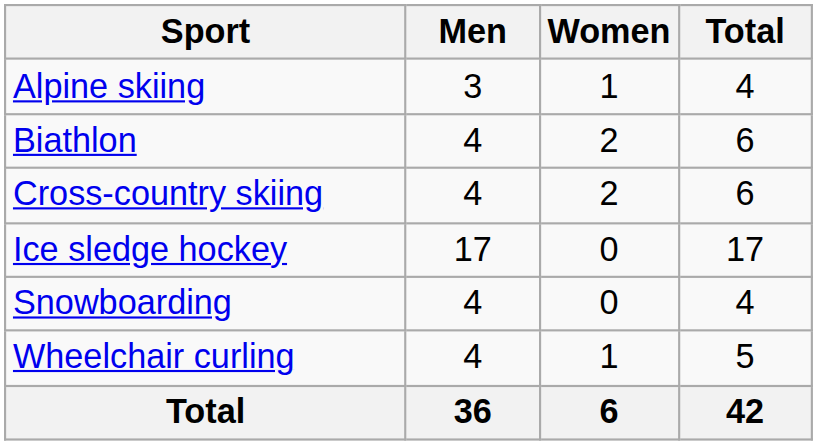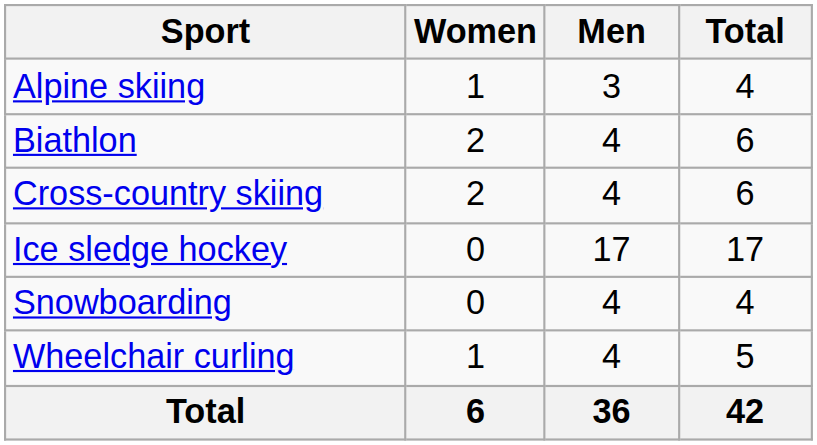columns swapped: Men <-> Women
